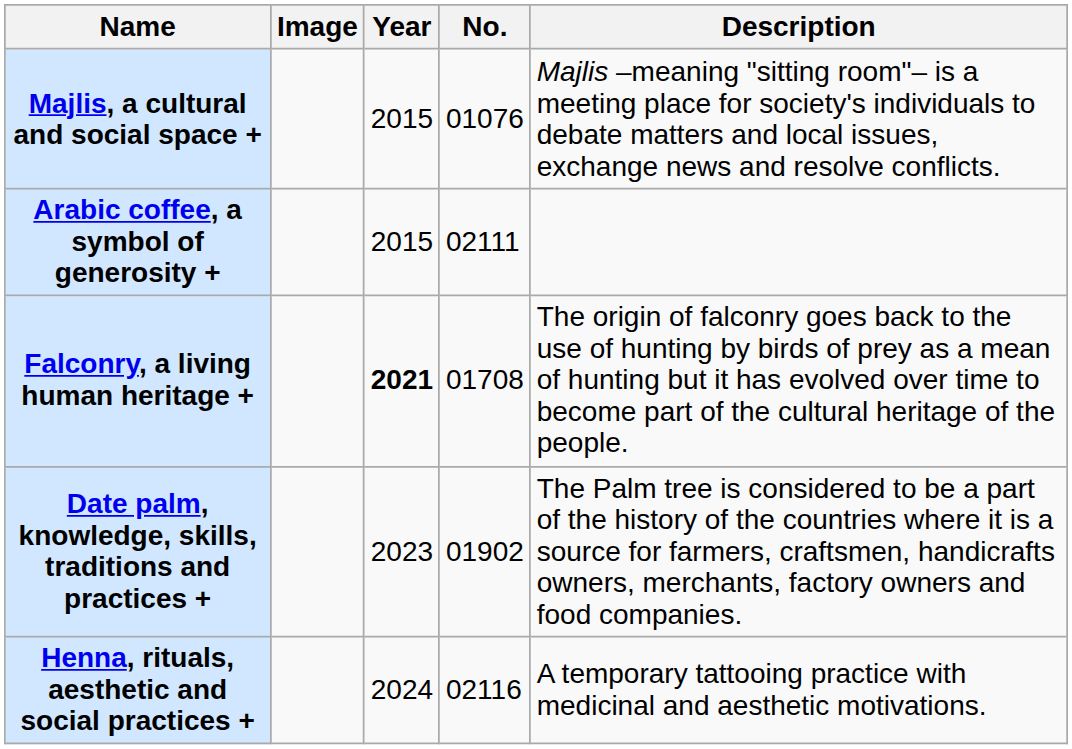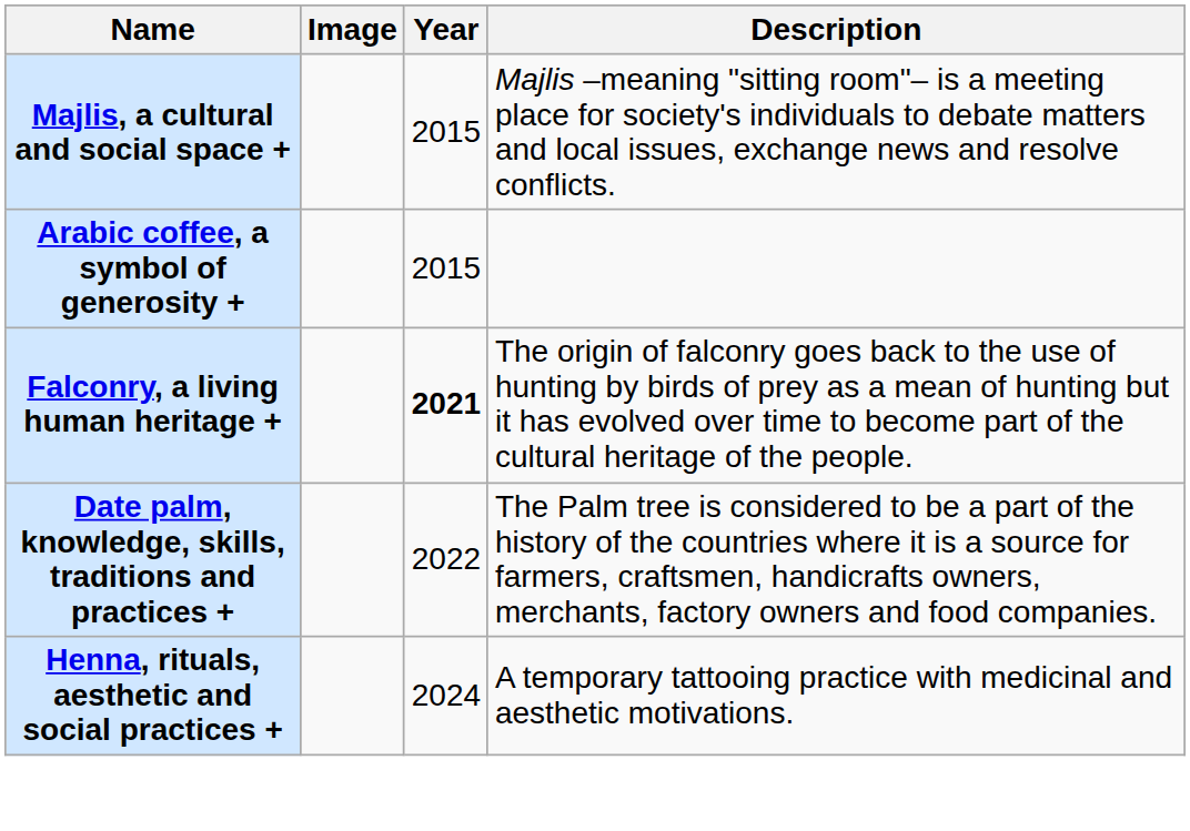- column: No. | 01076 | 02111 | 01708 | 01902 | 02116
Date palm, knowledge, skills, traditions and practices + | Year: 2023 -> 2022
